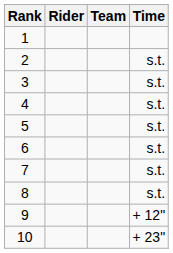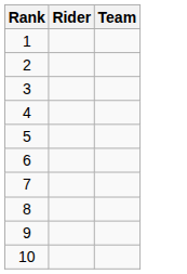- column: Time | s.t. | s.t. | s.t. | s.t. | s.t. | s.t. | s.t. | + 12" | + 23"
